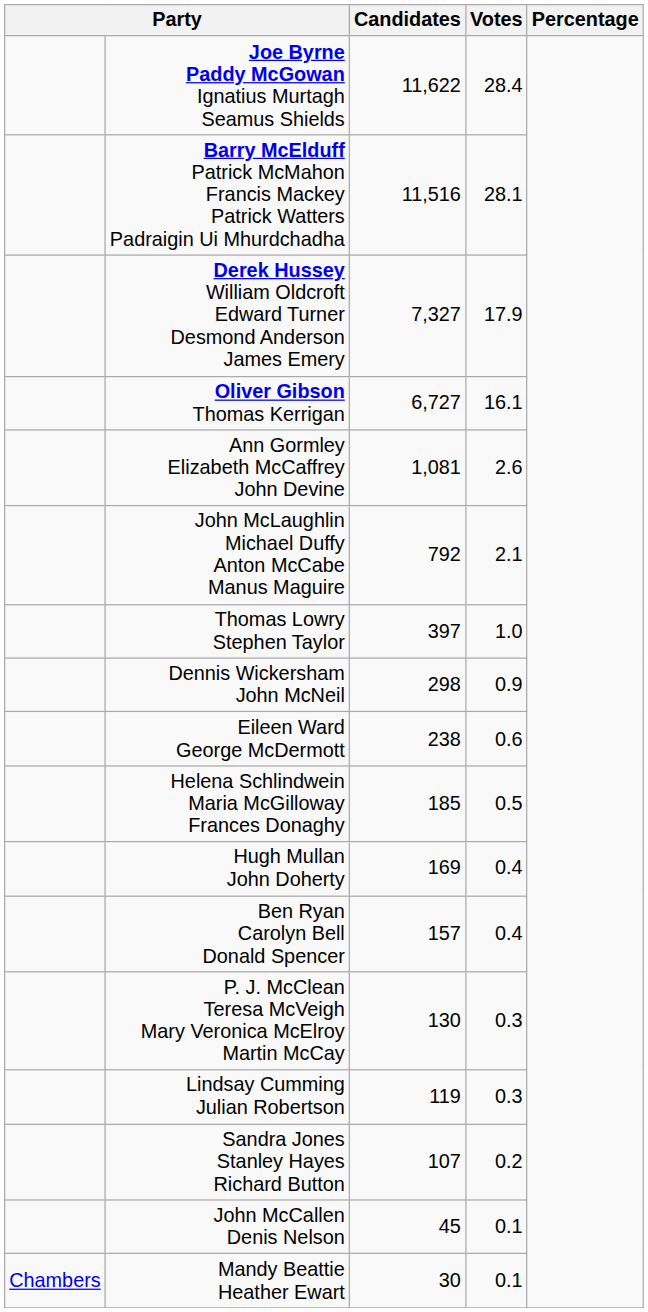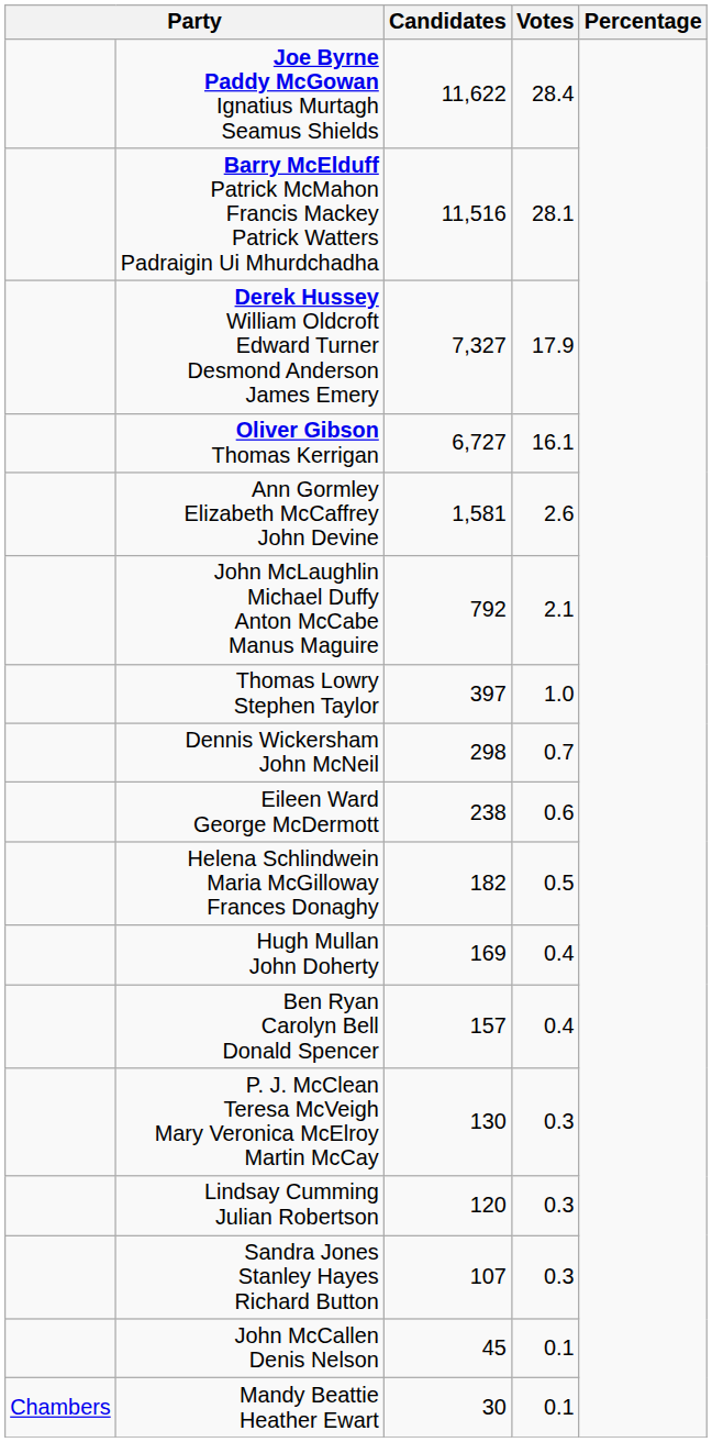Ann Gormley Elizabeth McCaffrey John Devine | Candidates: 1,081 -> 1,581
Dennis Wickersham John McNeil | Votes: 0.9 -> 0.7
Helena Schlindwein Maria McGilloway Frances Donaghy | Candidates: 185 -> 182
Lindsay Cumming Julian Robertson | Candidates: 119 -> 120
Sandra Jones Stanley Hayes Richard Button | Votes: 0.2 -> 0.3
